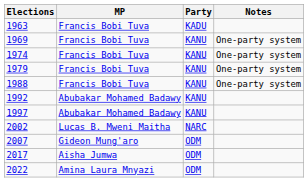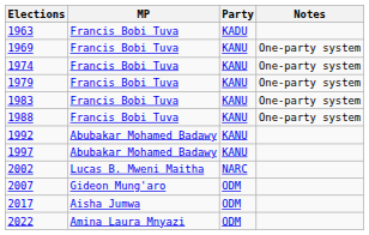+ row: 1983 | Francis Bobi Tuva | KANU | One-party system
